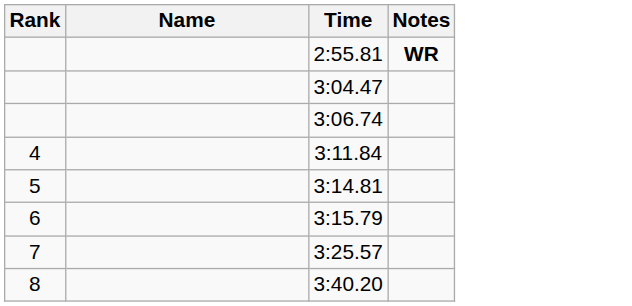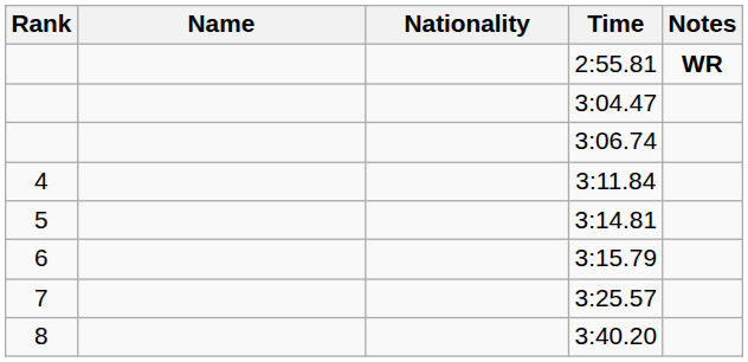+ column: Nationality
